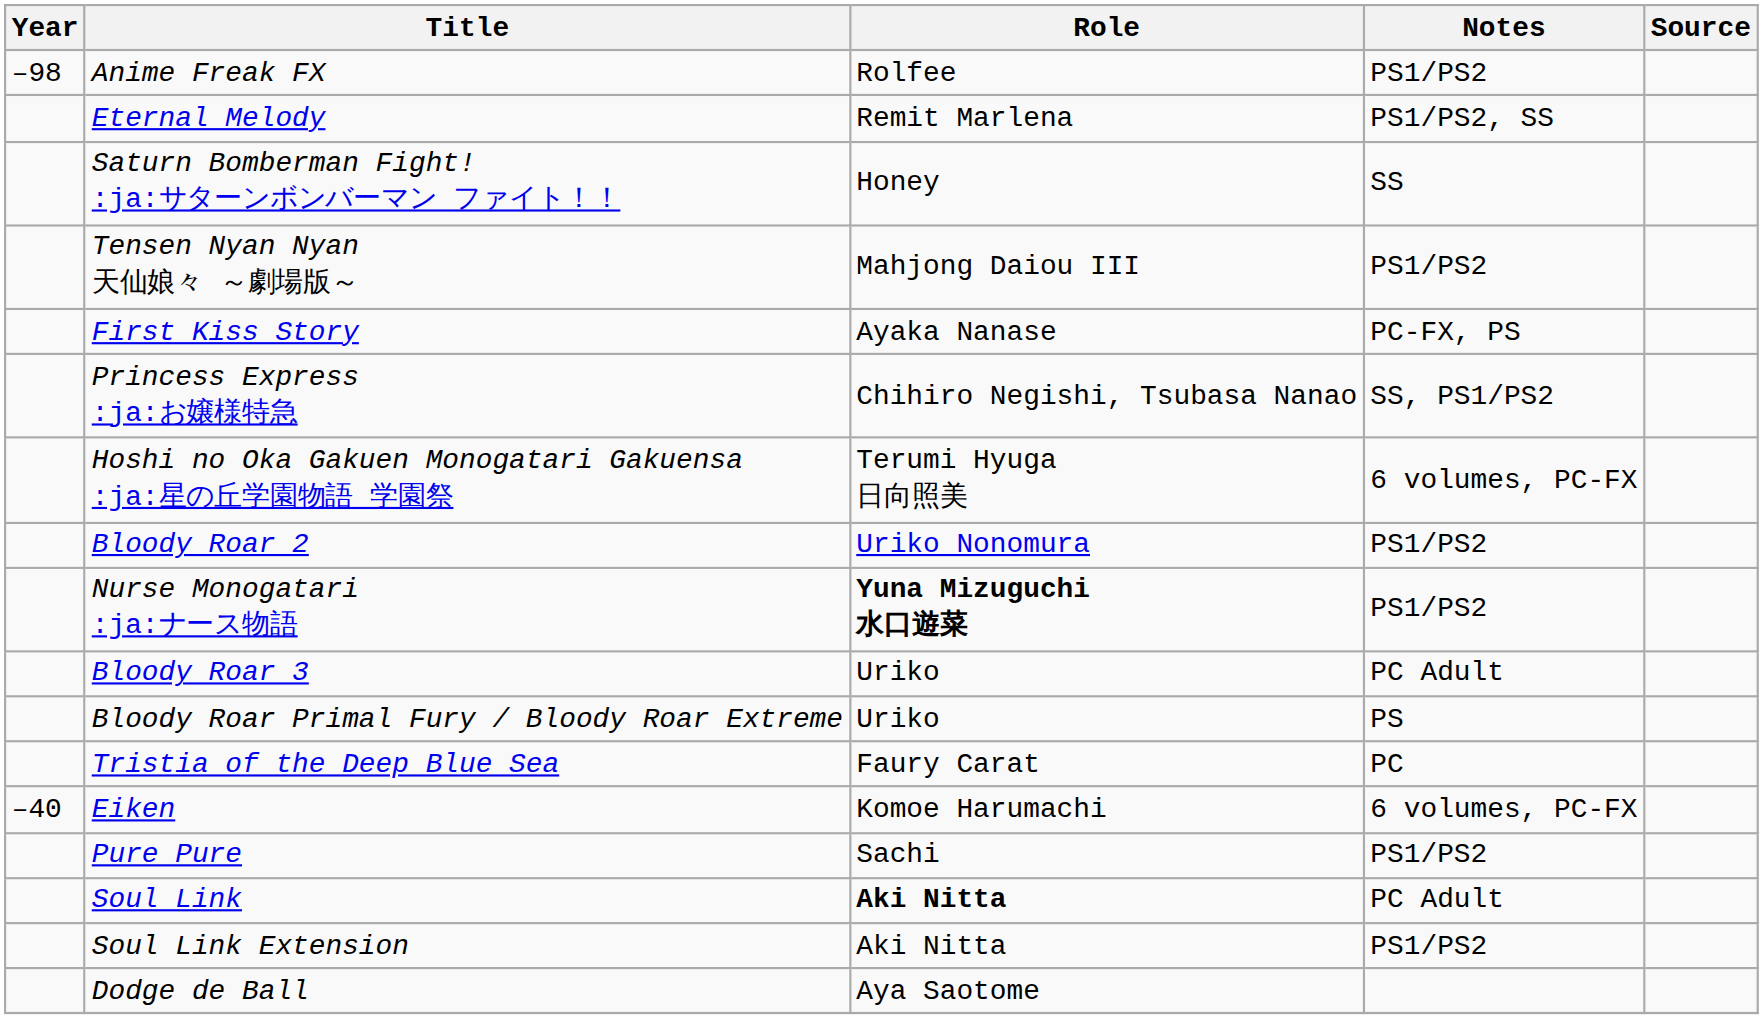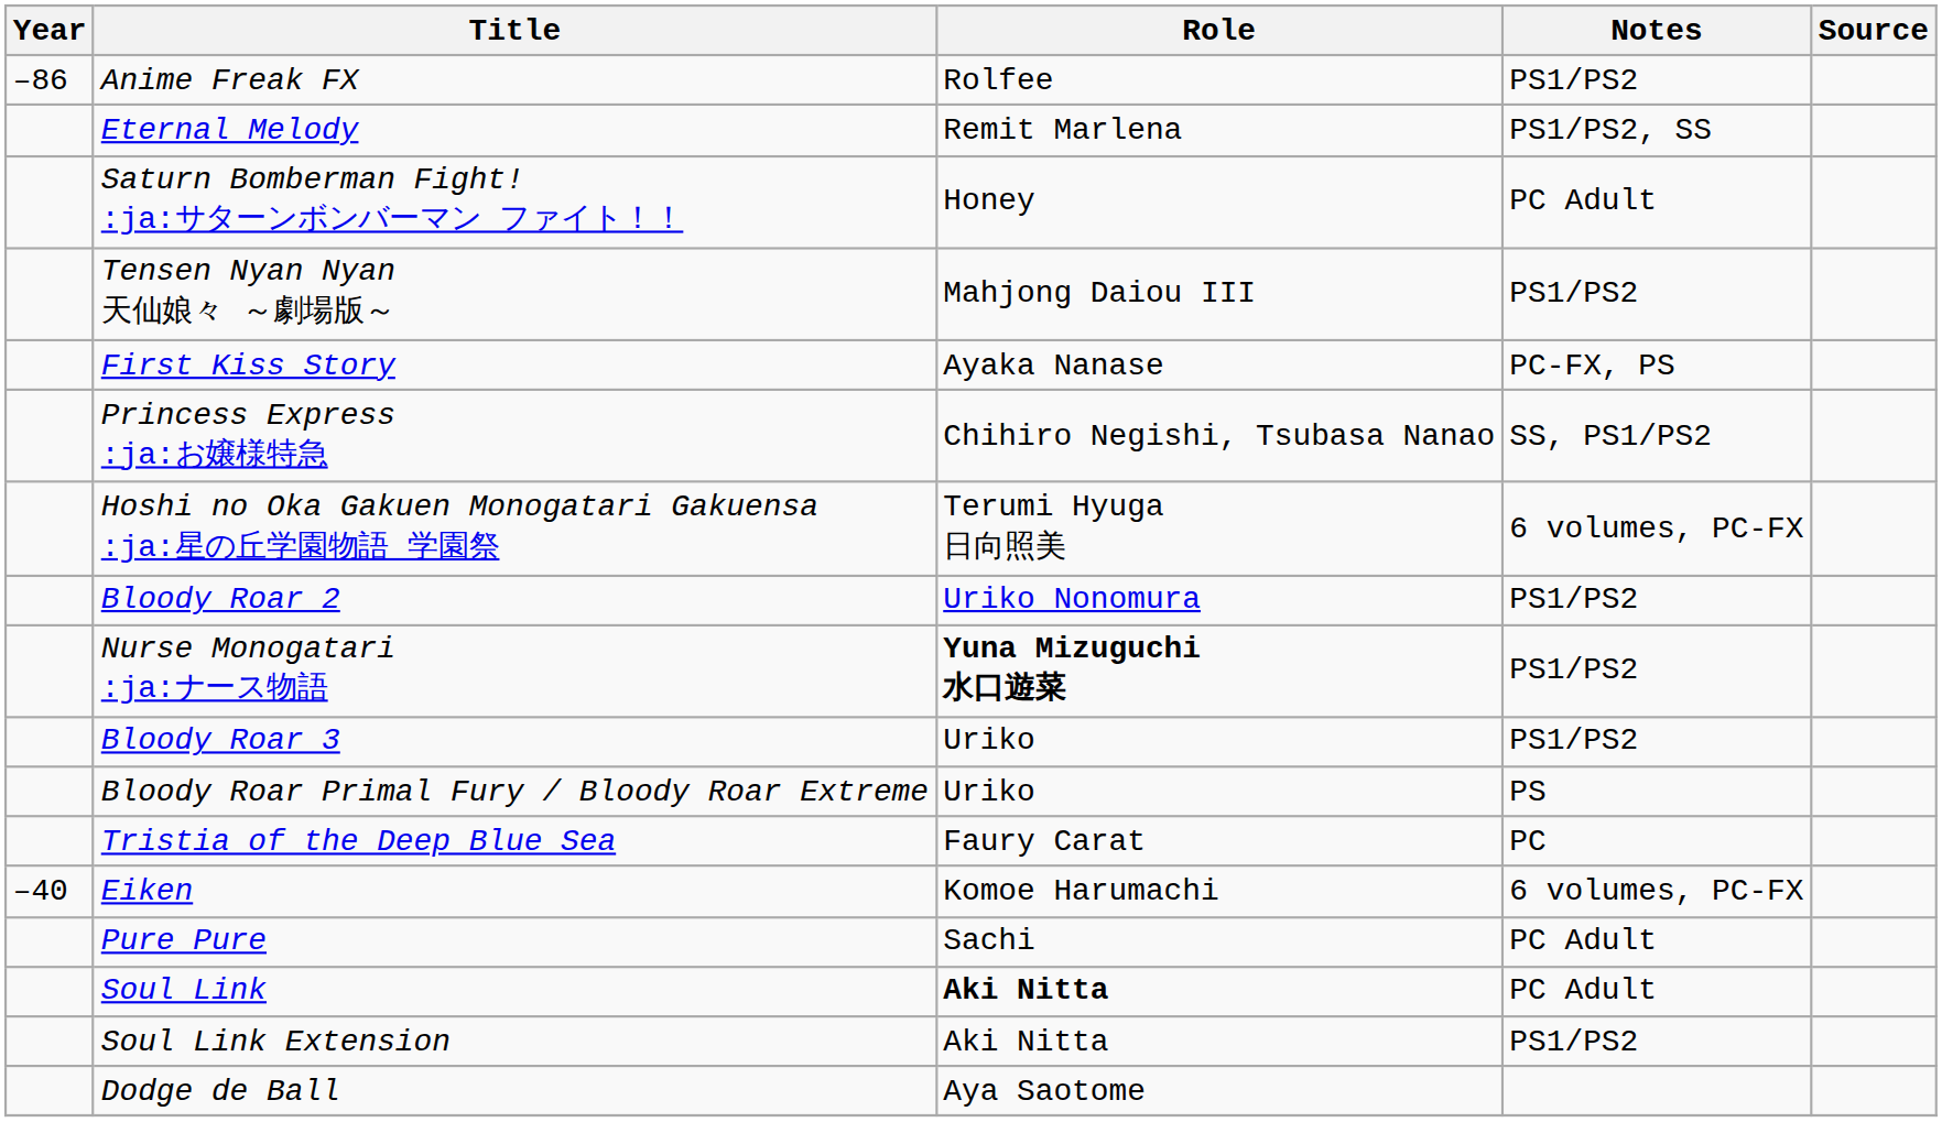Anime Freak FX | Year: –98 -> –86
Saturn Bomberman Fight! :ja:サターンボンバーマン ファイト！！ | Notes: SS -> PC Adult
Bloody Roar 3 | Notes: PC Adult -> PS1/PS2
Pure Pure | Notes: PS1/PS2 -> PC Adult
